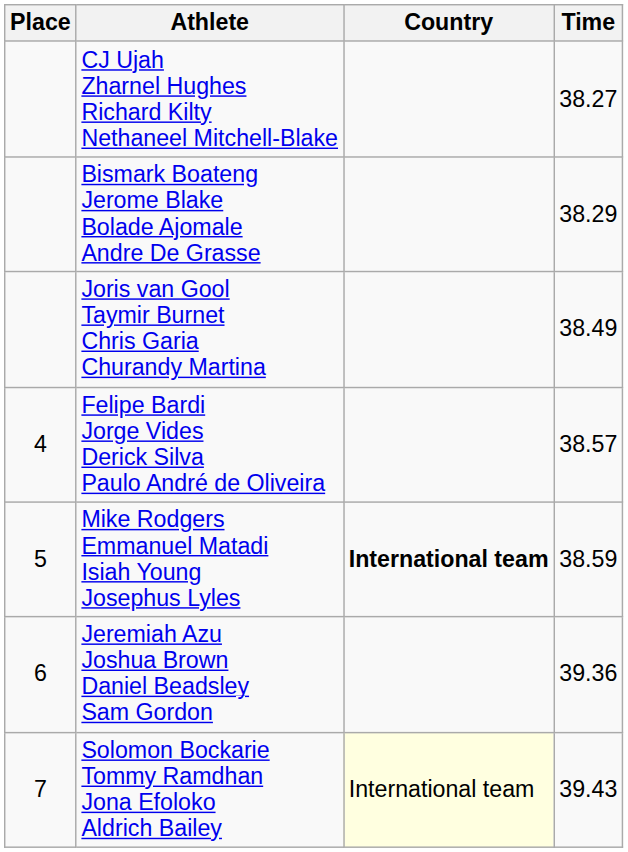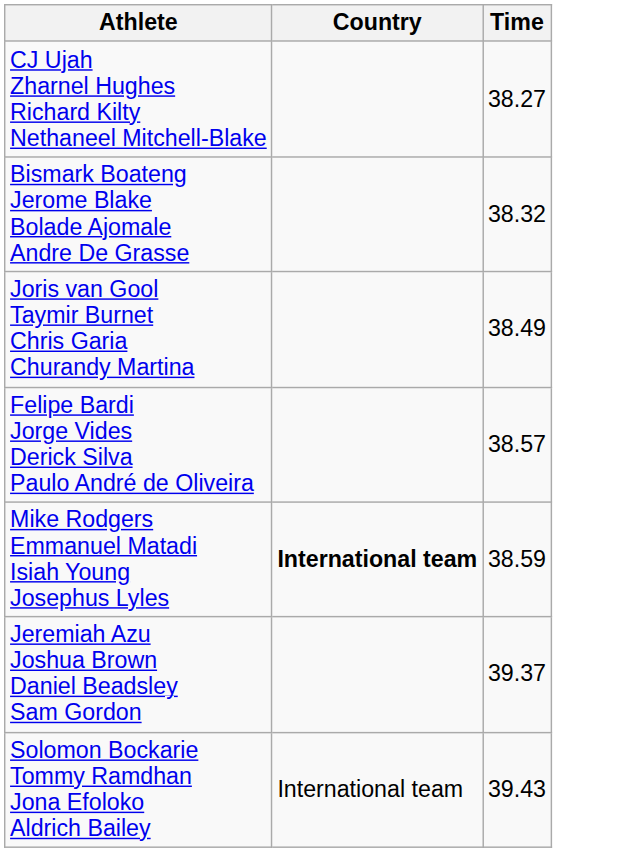- column: Place | 4 | 5 | 6 | 7
Bismark Boateng Jerome Blake Bolade Ajomale Andre De Grasse | Time: 38.29 -> 38.32
Jeremiah Azu Joshua Brown Daniel Beadsley Sam Gordon | Time: 39.36 -> 39.37
Solomon Bockarie Tommy Ramdhan Jona Efoloko Aldrich Bailey | Country: lightyellow background -> no background
